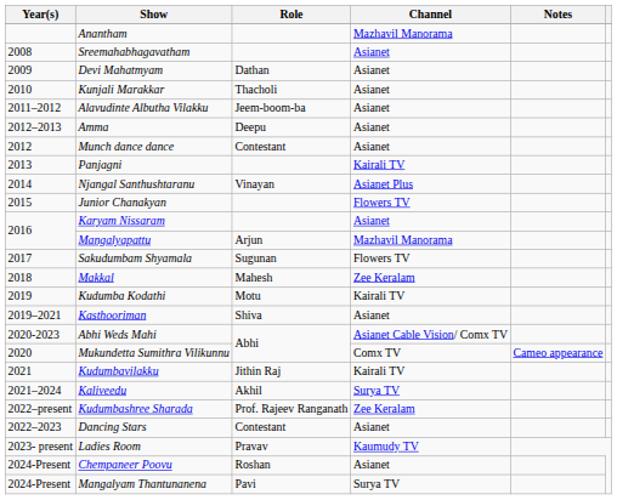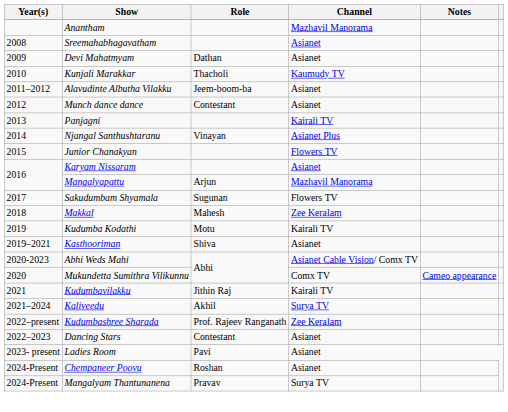Kunjali Marakkar | Channel: Asianet -> Kaumudy TV
- row: 2012–2013 | Amma | Deepu | Asianet
Ladies Room | Role: Pravav -> Pavi
Ladies Room | Channel: Kaumudy TV -> Asianet
Mangalyam Thantunanena | Role: Pavi -> Pravav
